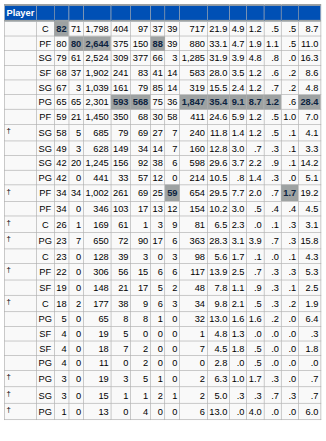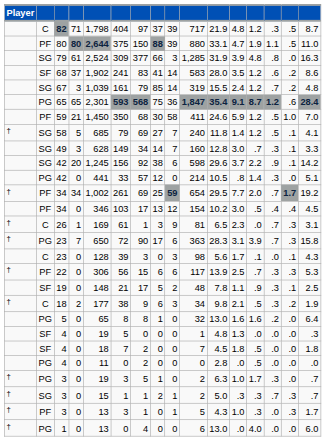82 | column 12: 4.9 -> 4.8
82 | column 14: .5 -> .3
26 | column 14: .1 -> .7
+ row: † | PF | 3 | 0 | 13 | 3 | 1 | 0 | 1 | 5 | 4.3 | 1.0 | .3 | .0 | .3 | 1.7
